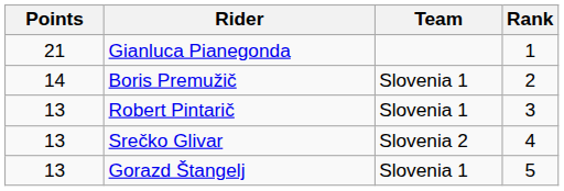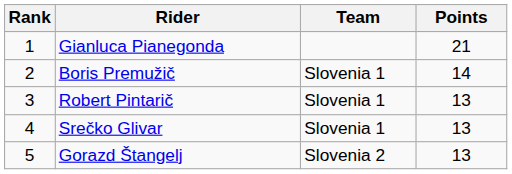columns swapped: Rank <-> Points
Srečko Glivar | Team: Slovenia 2 -> Slovenia 1
Gorazd Štangelj | Team: Slovenia 1 -> Slovenia 2
